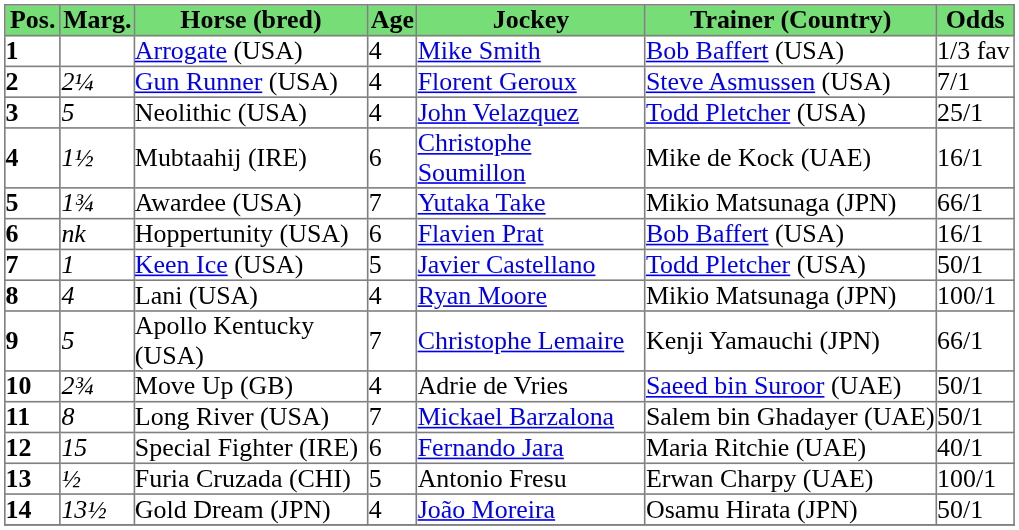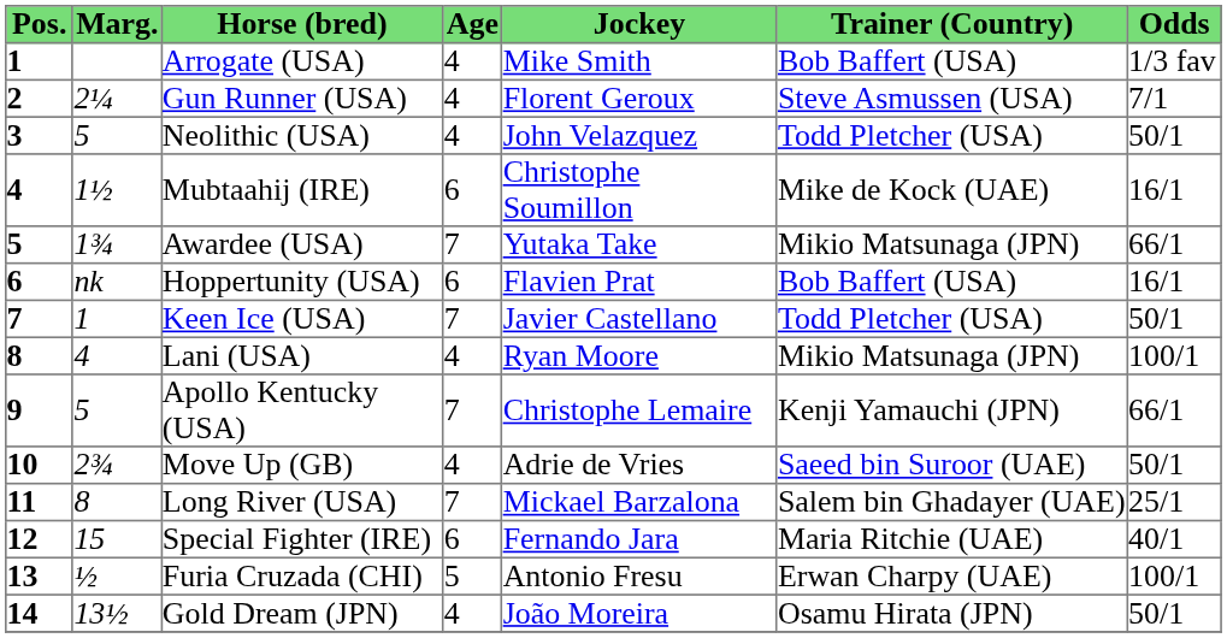Neolithic (USA) | Odds: 25/1 -> 50/1
Keen Ice (USA) | Age: 5 -> 7
Long River (USA) | Odds: 50/1 -> 25/1
